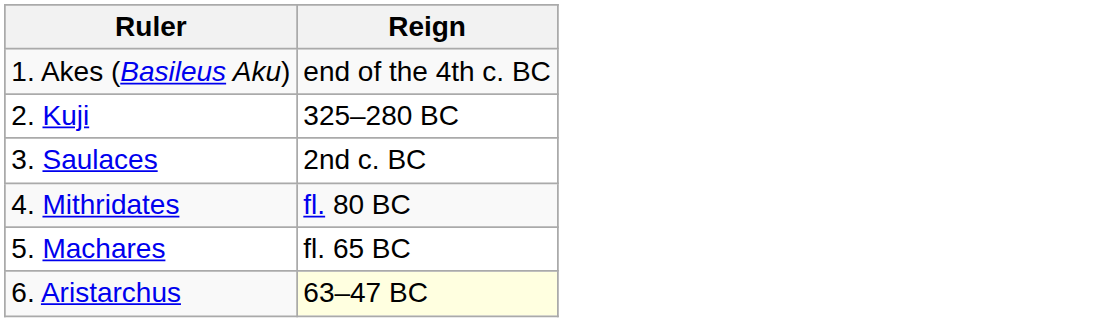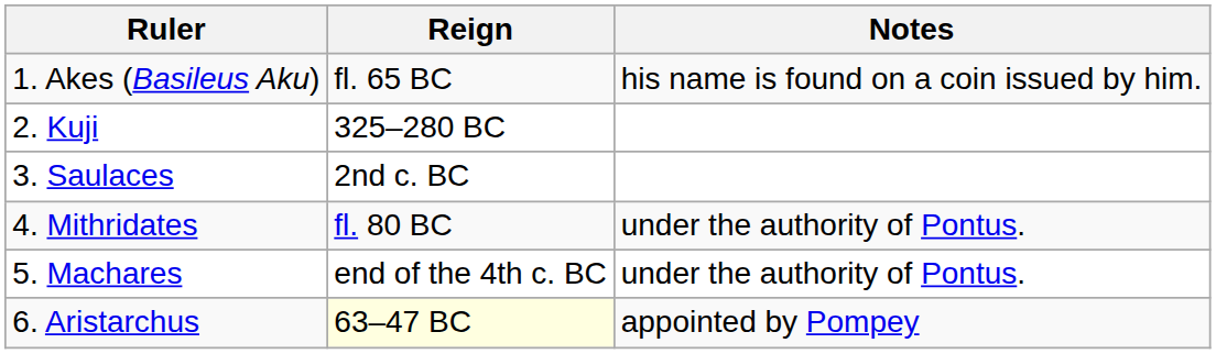+ column: Notes | his name is found on a coin issued by him. | under the authority of Pontus. | under the authority of Pontus. | appointed by Pompey
1. Akes (Basileus Aku) | Reign: end of the 4th c. BC -> fl. 65 BC
5. Machares | Reign: fl. 65 BC -> end of the 4th c. BC
